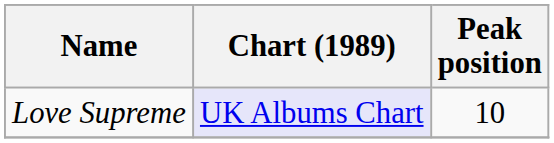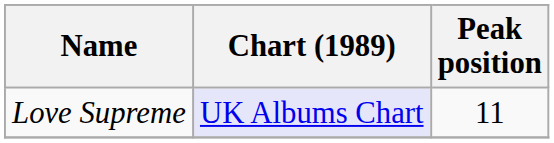Love Supreme | Peak position: 10 -> 11
